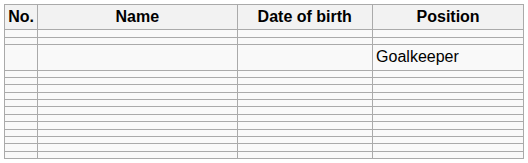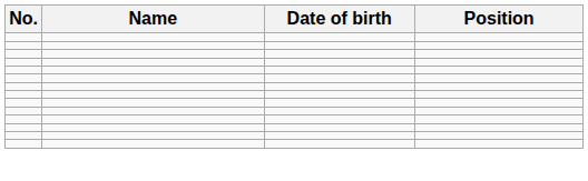- row: Goalkeeper
